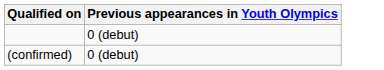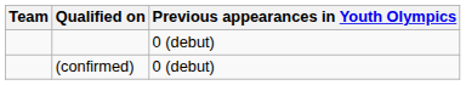+ column: Team
